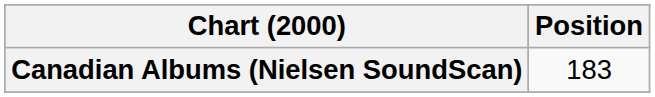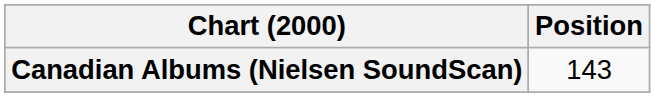Canadian Albums (Nielsen SoundScan) | Position: 183 -> 143
